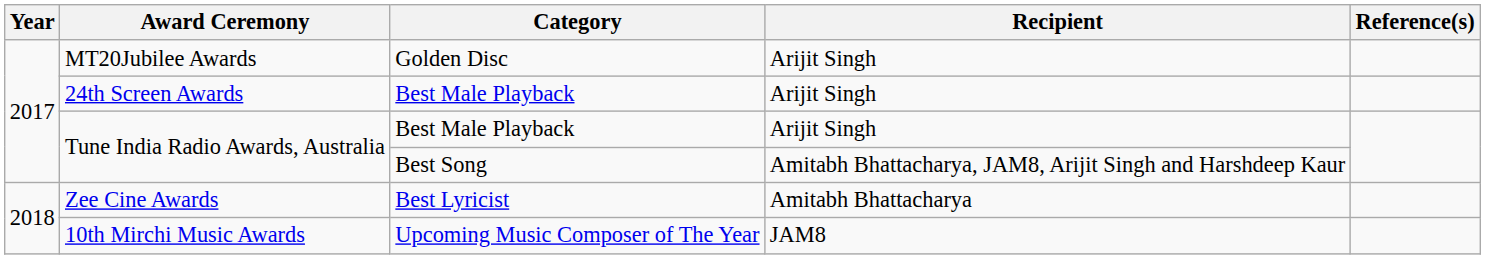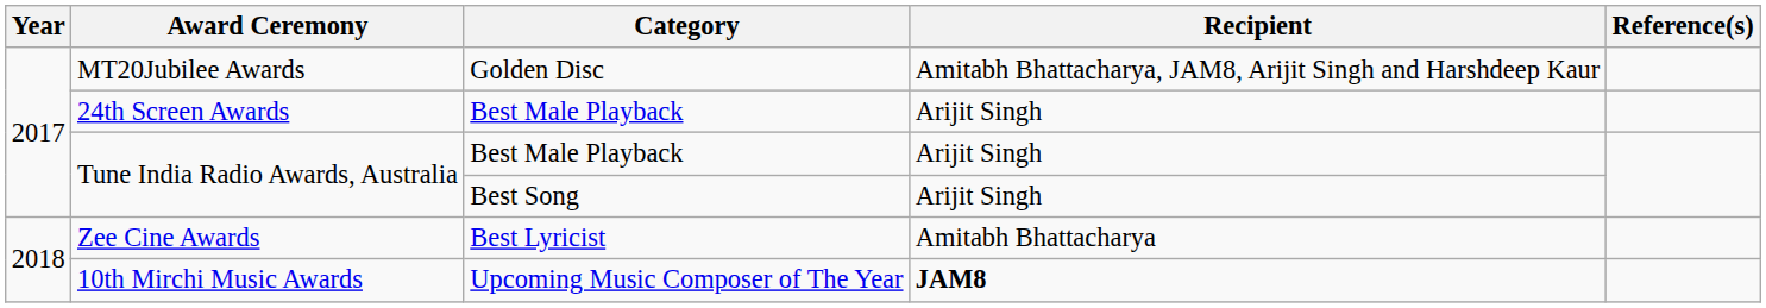MT20Jubilee Awards | Recipient: Arijit Singh -> Amitabh Bhattacharya, JAM8, Arijit Singh and Harshdeep Kaur
Tune India Radio Awards, Australia / Best Song | Recipient: Amitabh Bhattacharya, JAM8, Arijit Singh and Harshdeep Kaur -> Arijit Singh
10th Mirchi Music Awards | Recipient: normal -> bold
